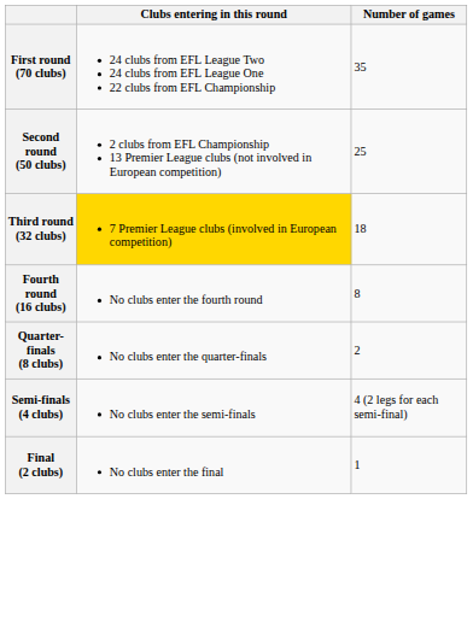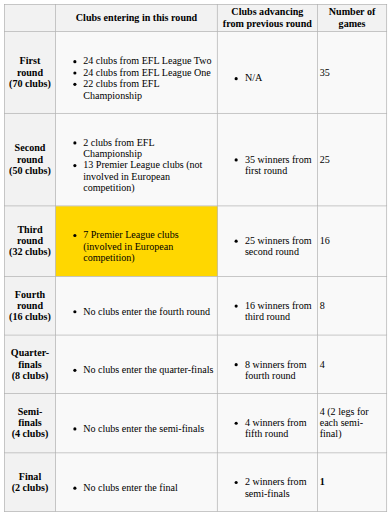+ column: Clubs advancing from previous round | N/A | 35 winners from first round | 25 winners from second round | 16 winners from third round | 8 winners from fourth round | 4 winners from fifth round | 2 winners from semi-finals
Third round (32 clubs) | Number of games: 18 -> 16
Quarter-finals (8 clubs) | Number of games: 2 -> 4
Final (2 clubs) | Number of games: normal -> bold
